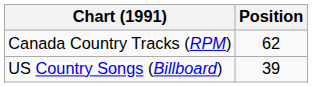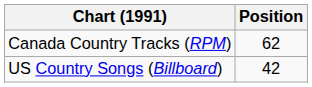US Country Songs (Billboard) | Position: 39 -> 42
